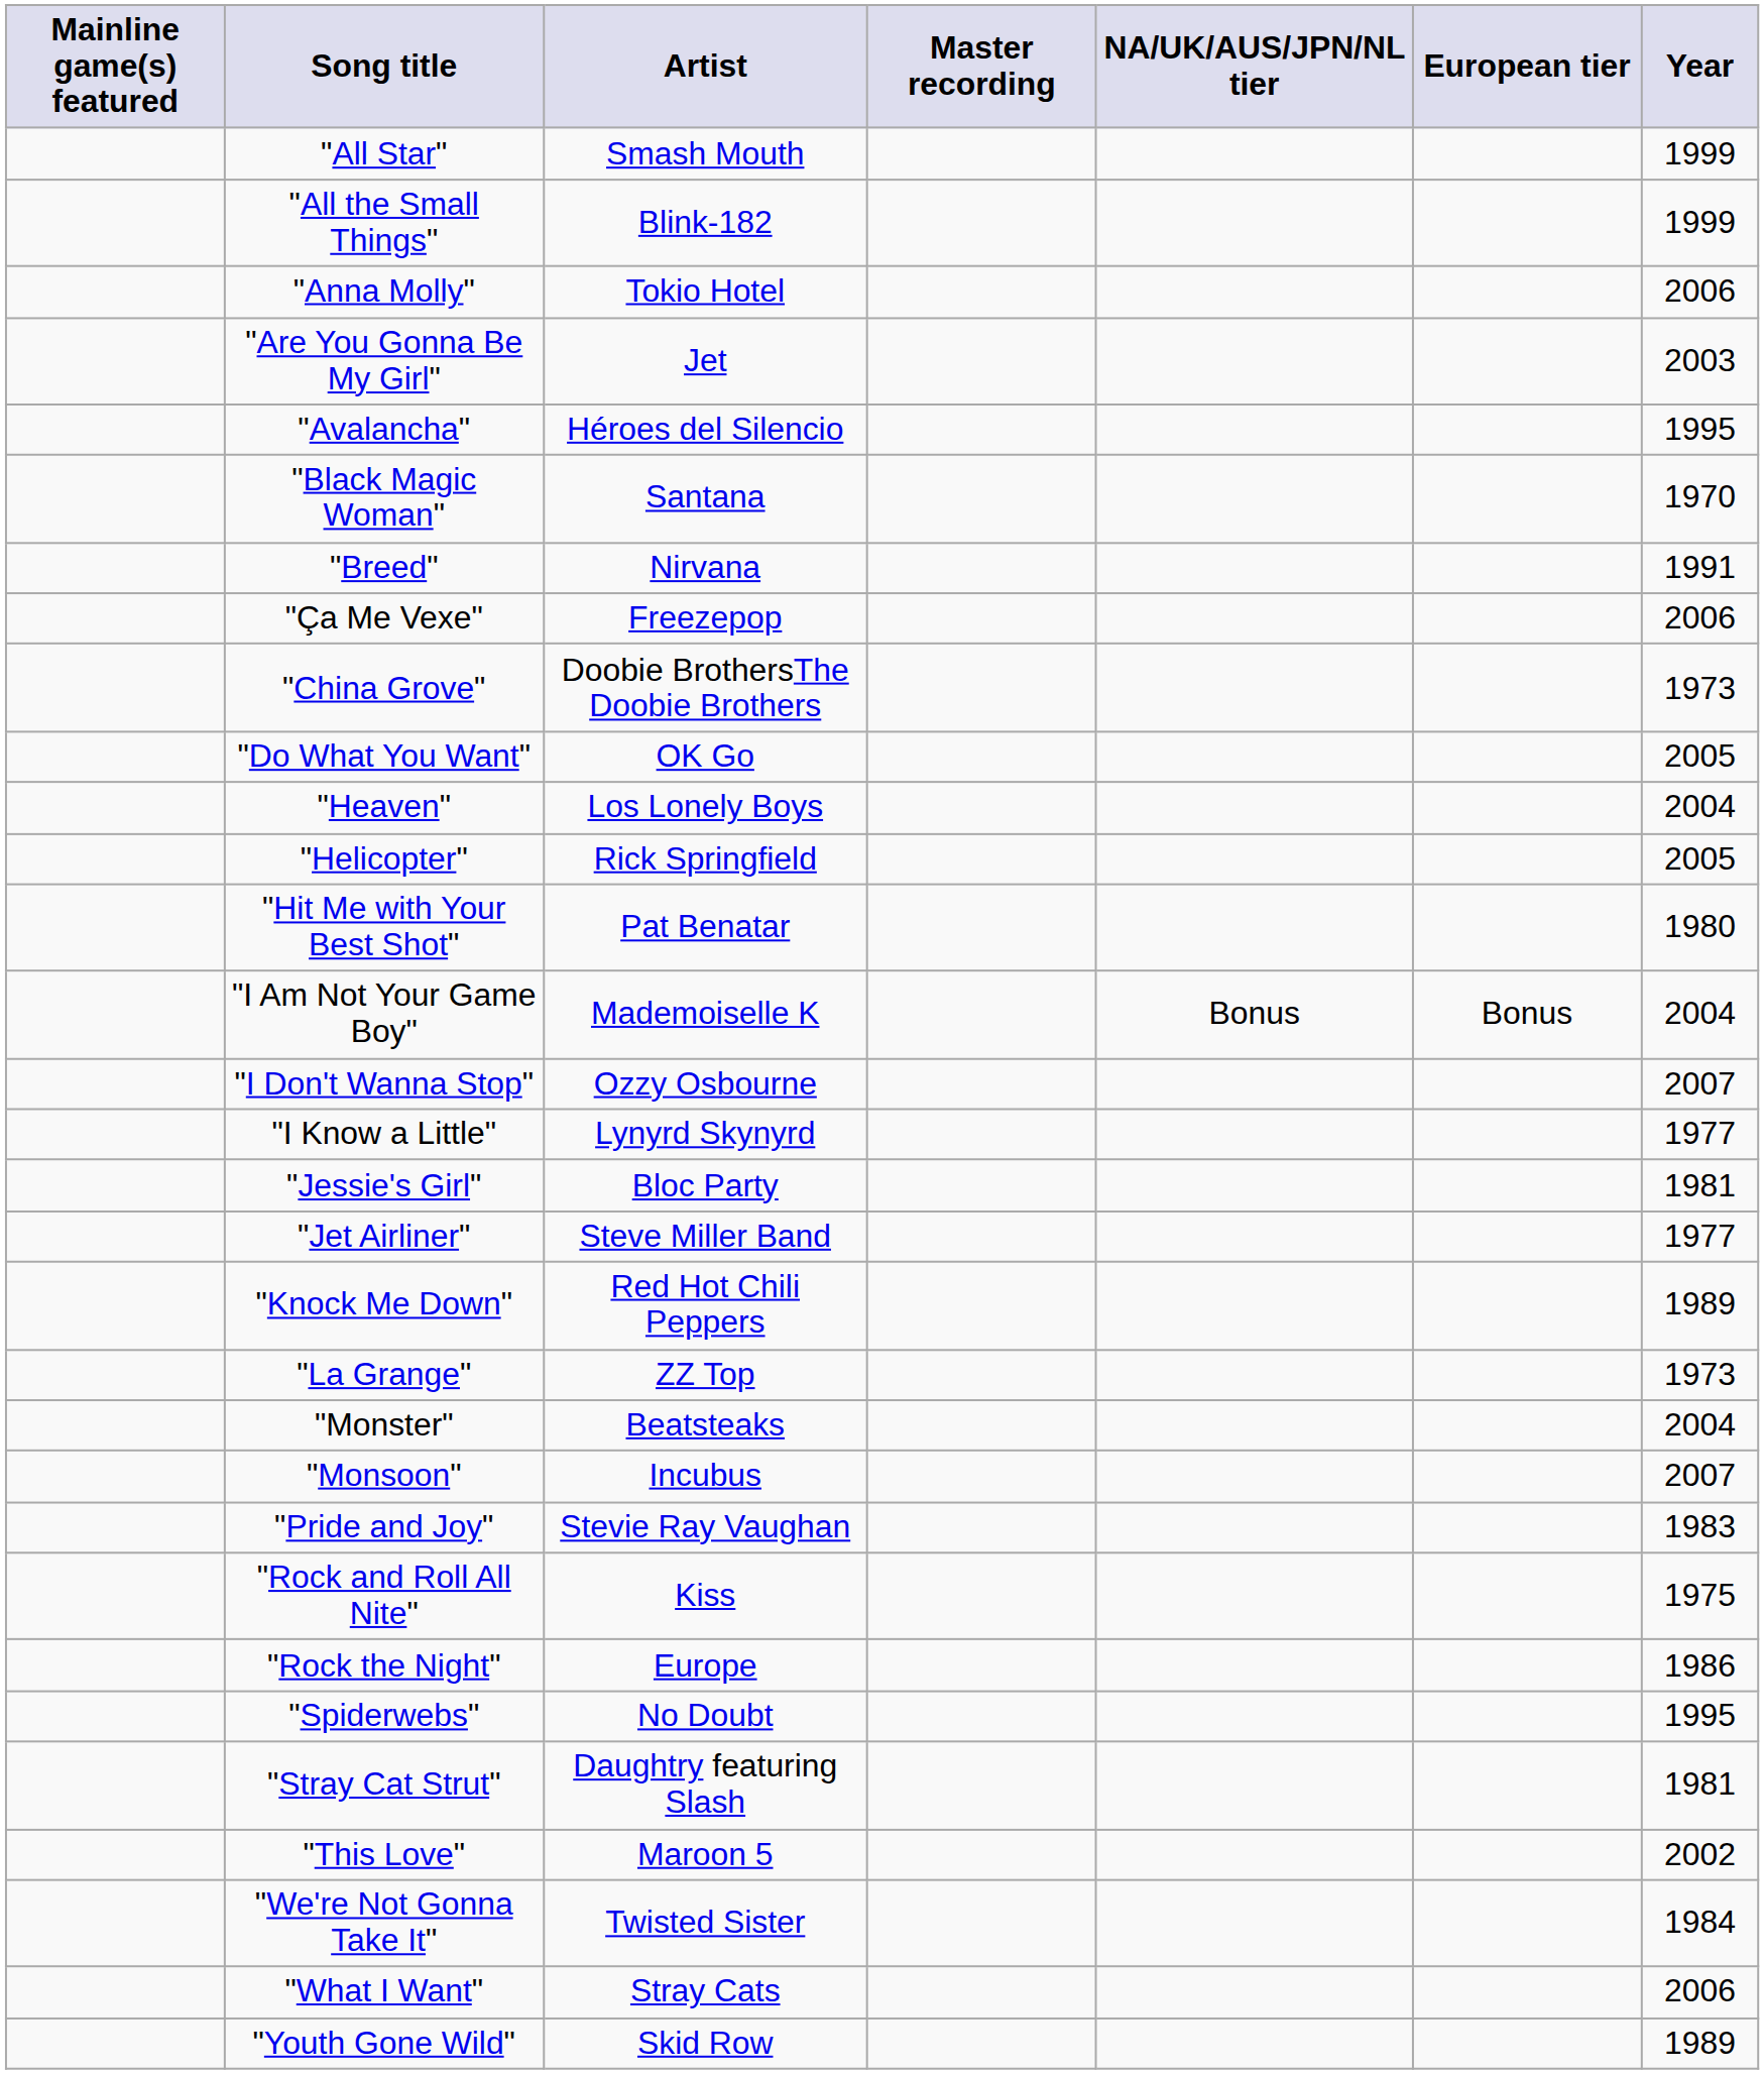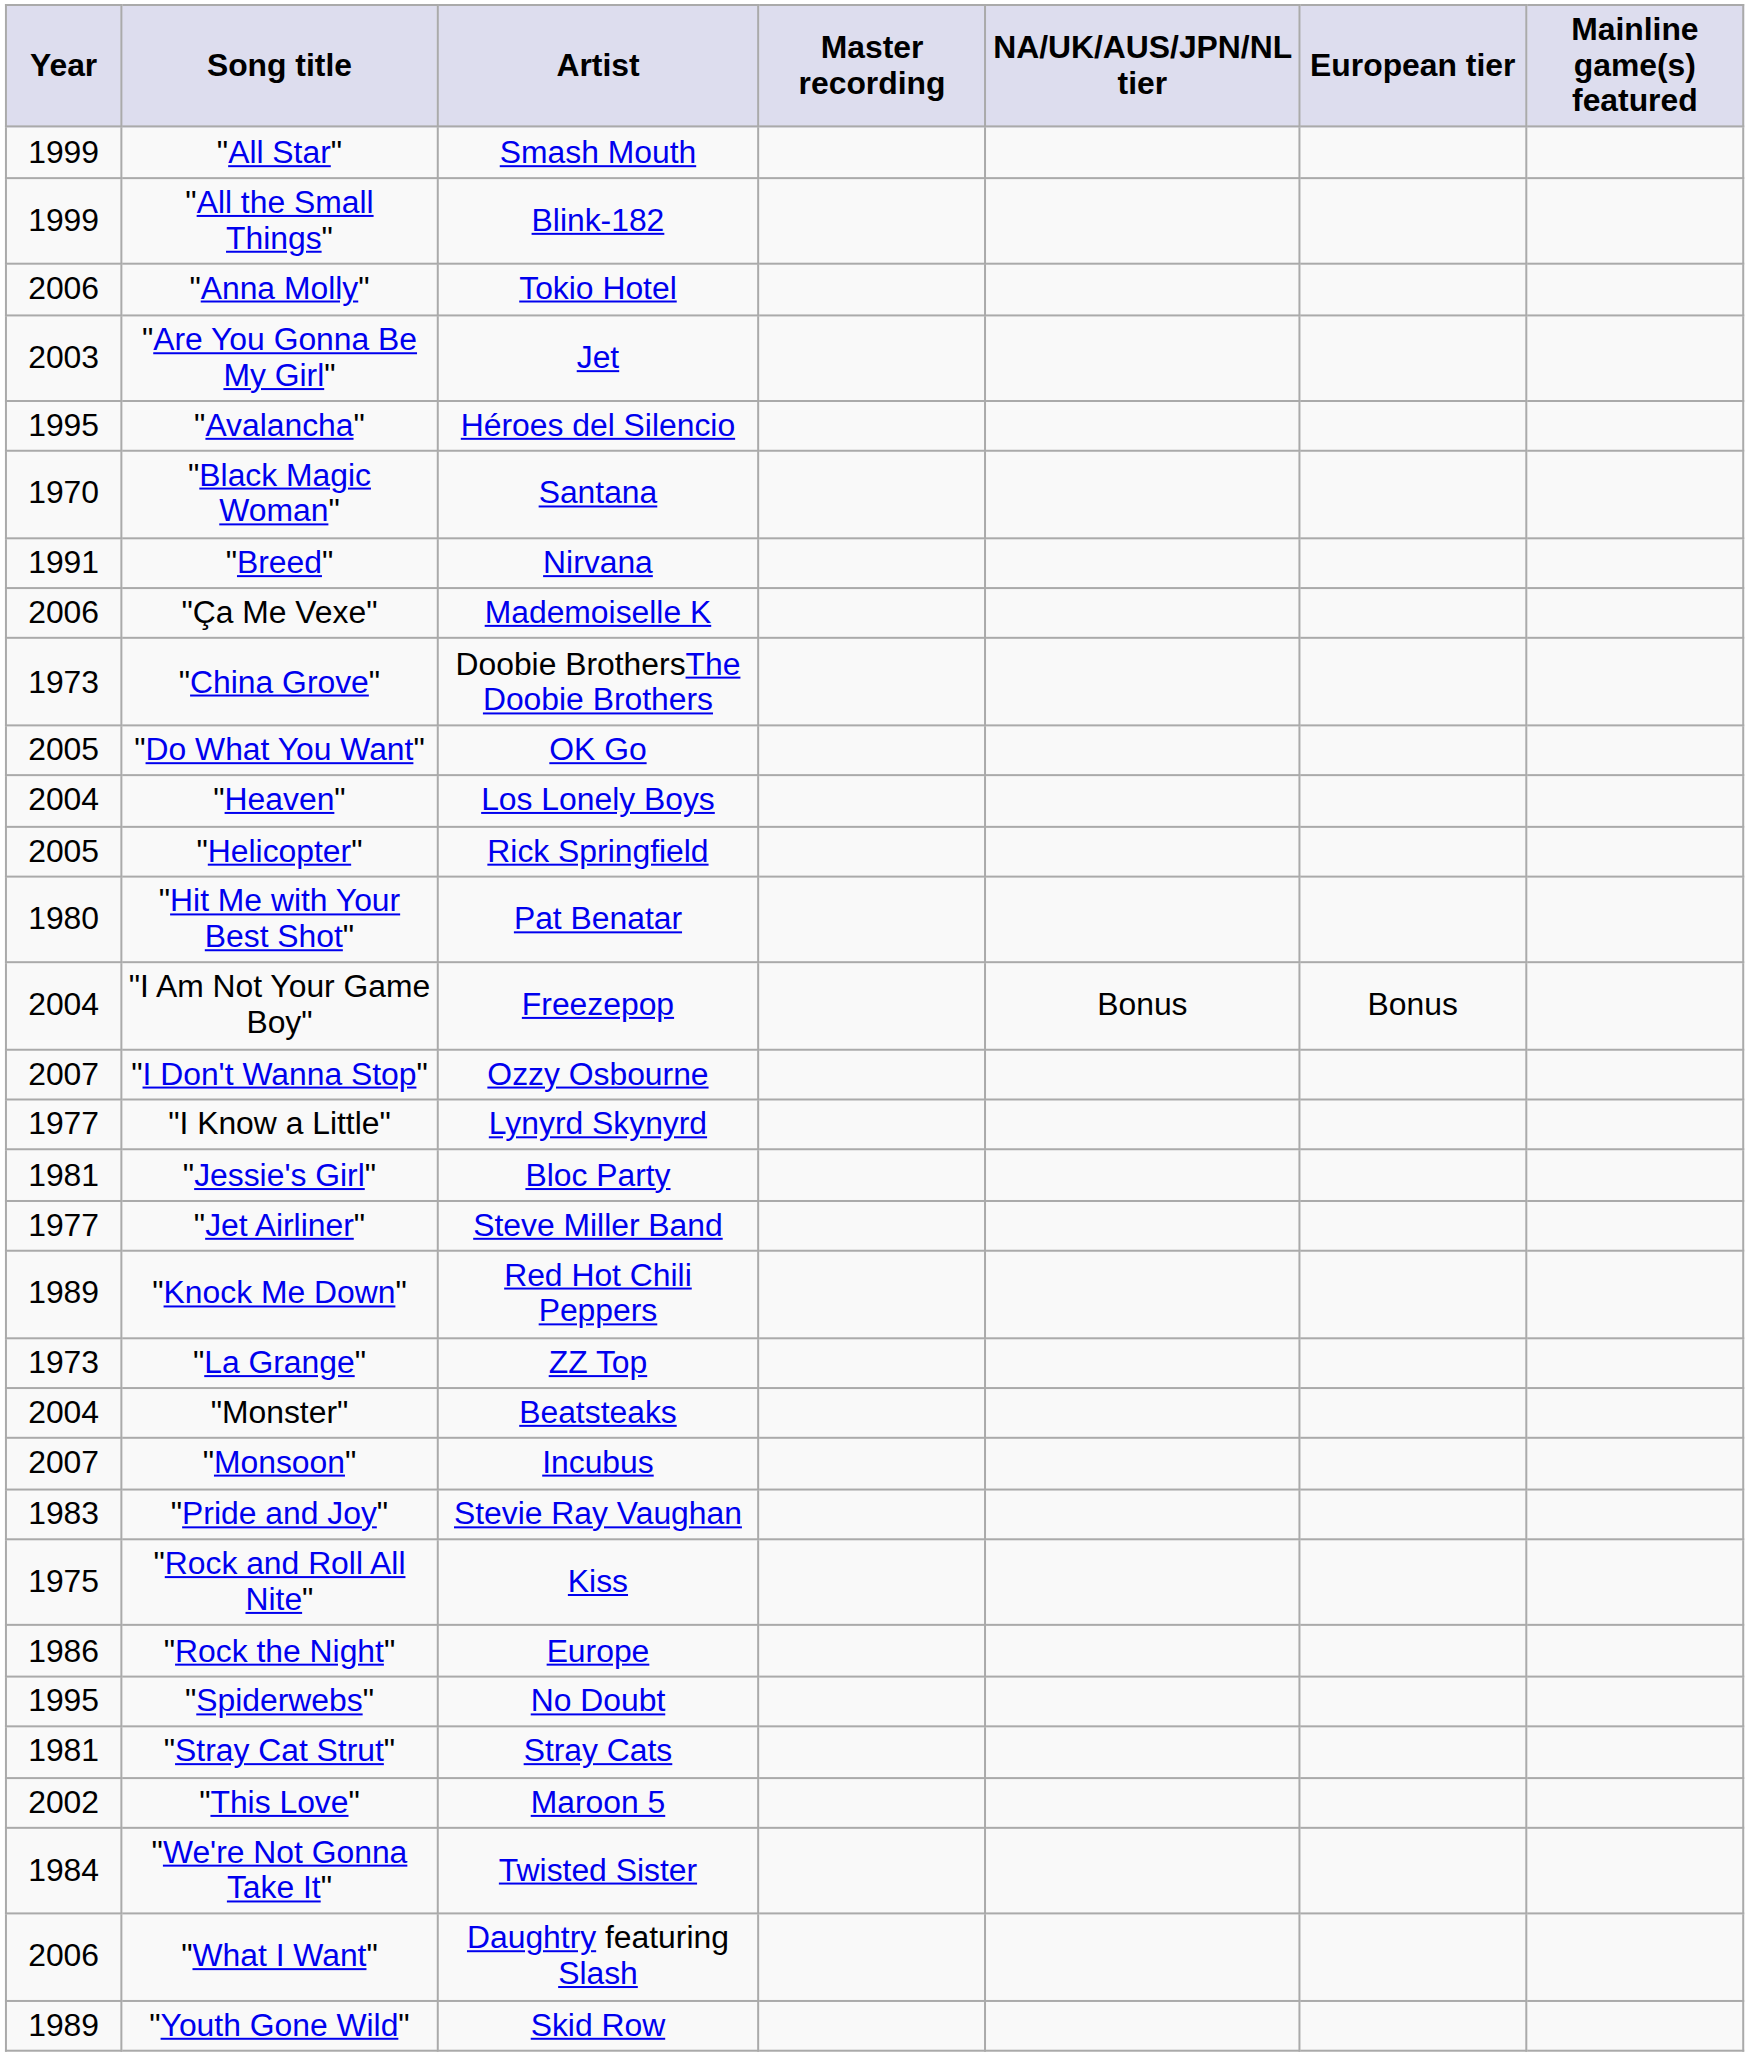columns swapped: Year <-> Mainline game(s) featured
"Ça Me Vexe" | Artist: Freezepop -> Mademoiselle K
"I Am Not Your Game Boy" | Artist: Mademoiselle K -> Freezepop
"Stray Cat Strut" | Artist: Daughtry featuring Slash -> Stray Cats
"What I Want" | Artist: Stray Cats -> Daughtry featuring Slash
